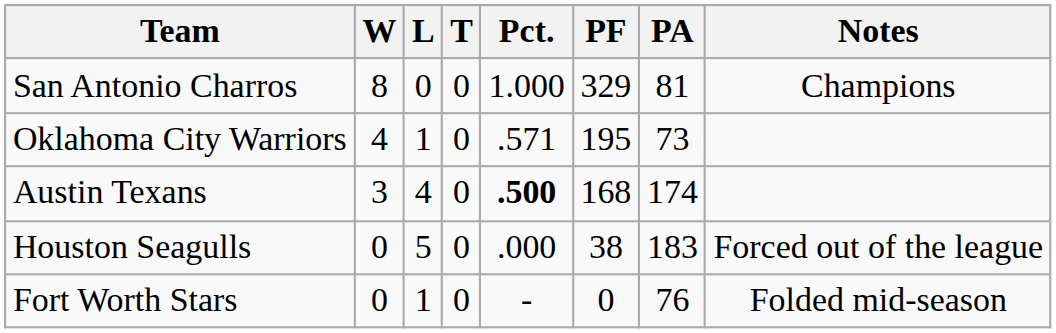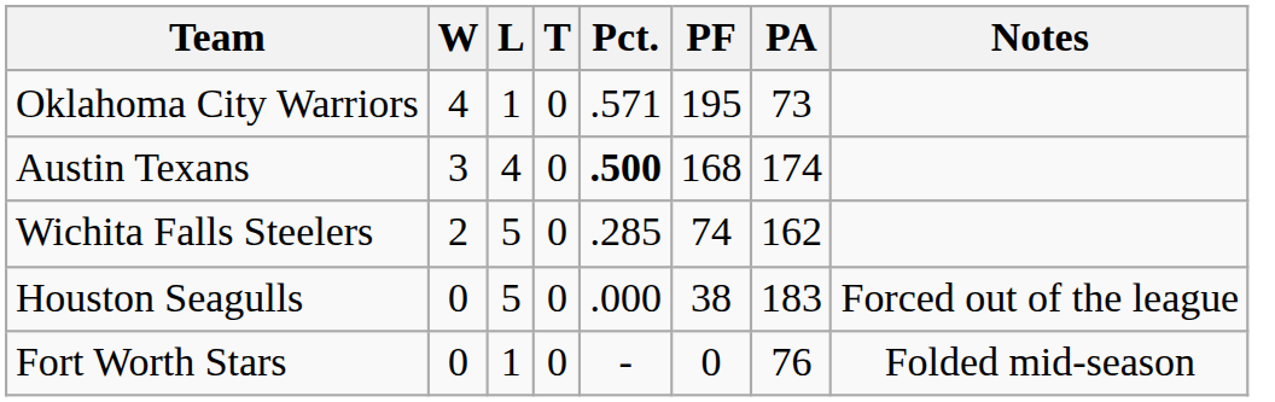- row: San Antonio Charros | 8 | 0 | 0 | 1.000 | 329 | 81 | Champions
+ row: Wichita Falls Steelers | 2 | 5 | 0 | .285 | 74 | 162
